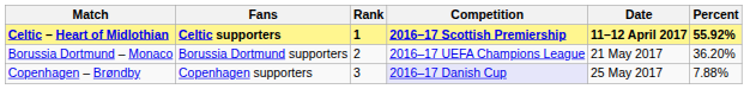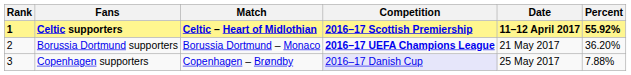columns swapped: Rank <-> Match
Borussia Dortmund supporters | Competition: normal -> bold
